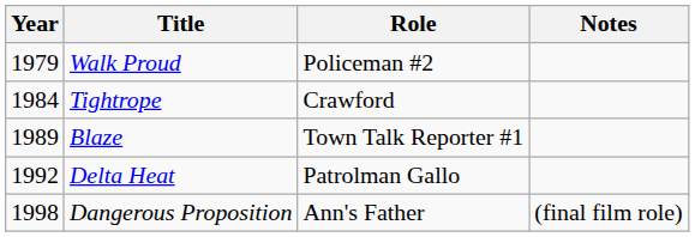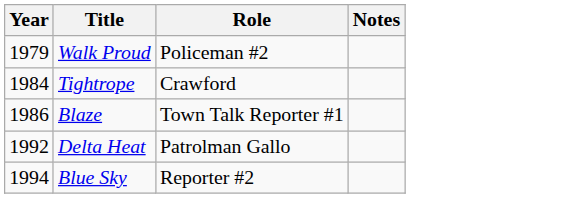Blaze | Year: 1989 -> 1986
+ row: 1994 | Blue Sky | Reporter #2
- row: 1998 | Dangerous Proposition | Ann's Father | (final film role)
